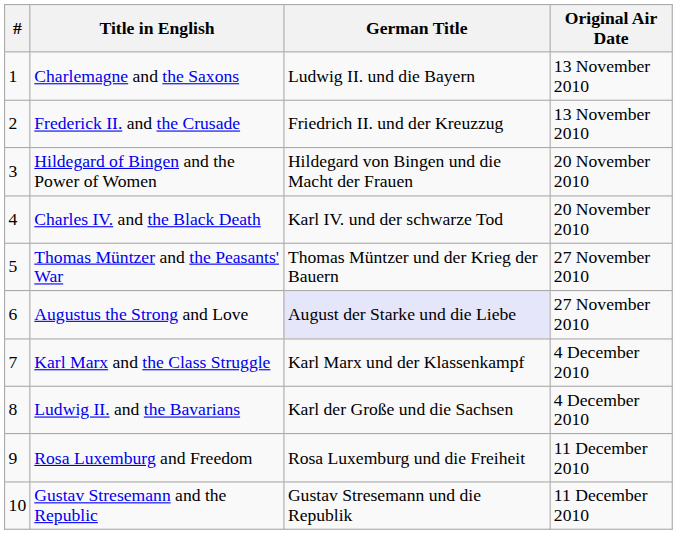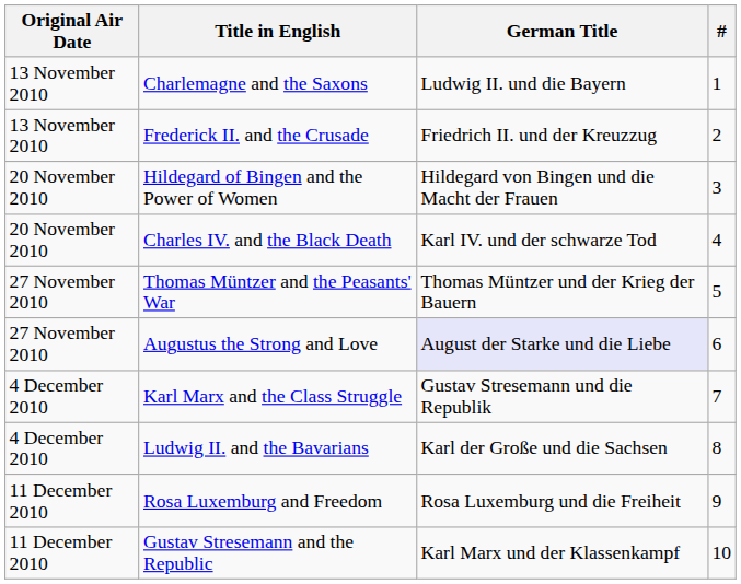columns swapped: # <-> Original Air Date
Karl Marx and the Class Struggle | German Title: Karl Marx und der Klassenkampf -> Gustav Stresemann und die Republik
Gustav Stresemann and the Republic | German Title: Gustav Stresemann und die Republik -> Karl Marx und der Klassenkampf
